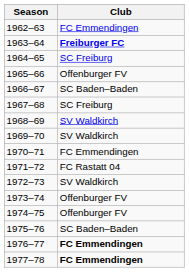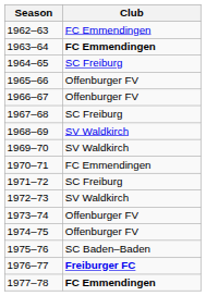1963–64 | Club: Freiburger FC -> FC Emmendingen
1966–67 | Club: SC Baden–Baden -> Offenburger FV
1971–72 | Club: FC Rastatt 04 -> SC Freiburg
1976–77 | Club: FC Emmendingen -> Freiburger FC
